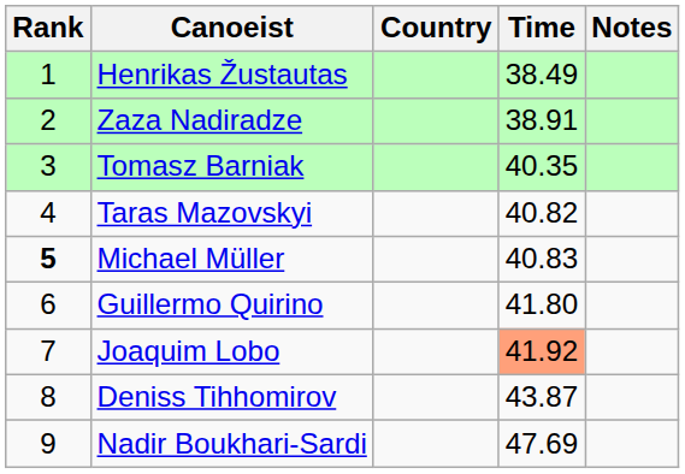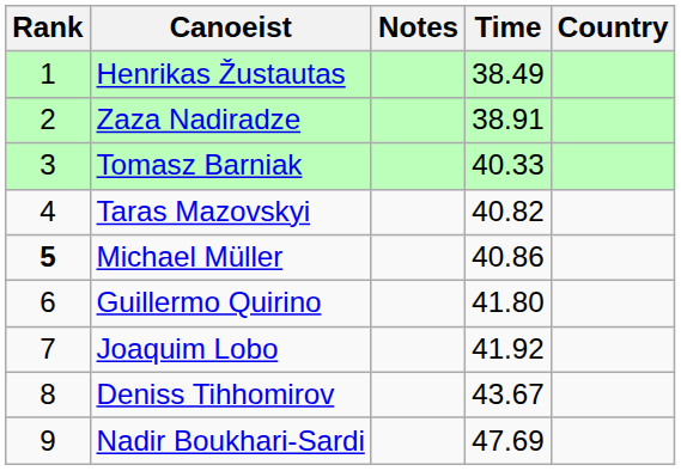columns swapped: Country <-> Notes
Tomasz Barniak | Time: 40.35 -> 40.33
Michael Müller | Time: 40.83 -> 40.86
Joaquim Lobo | Time: lightsalmon background -> no background
Deniss Tihhomirov | Time: 43.87 -> 43.67
